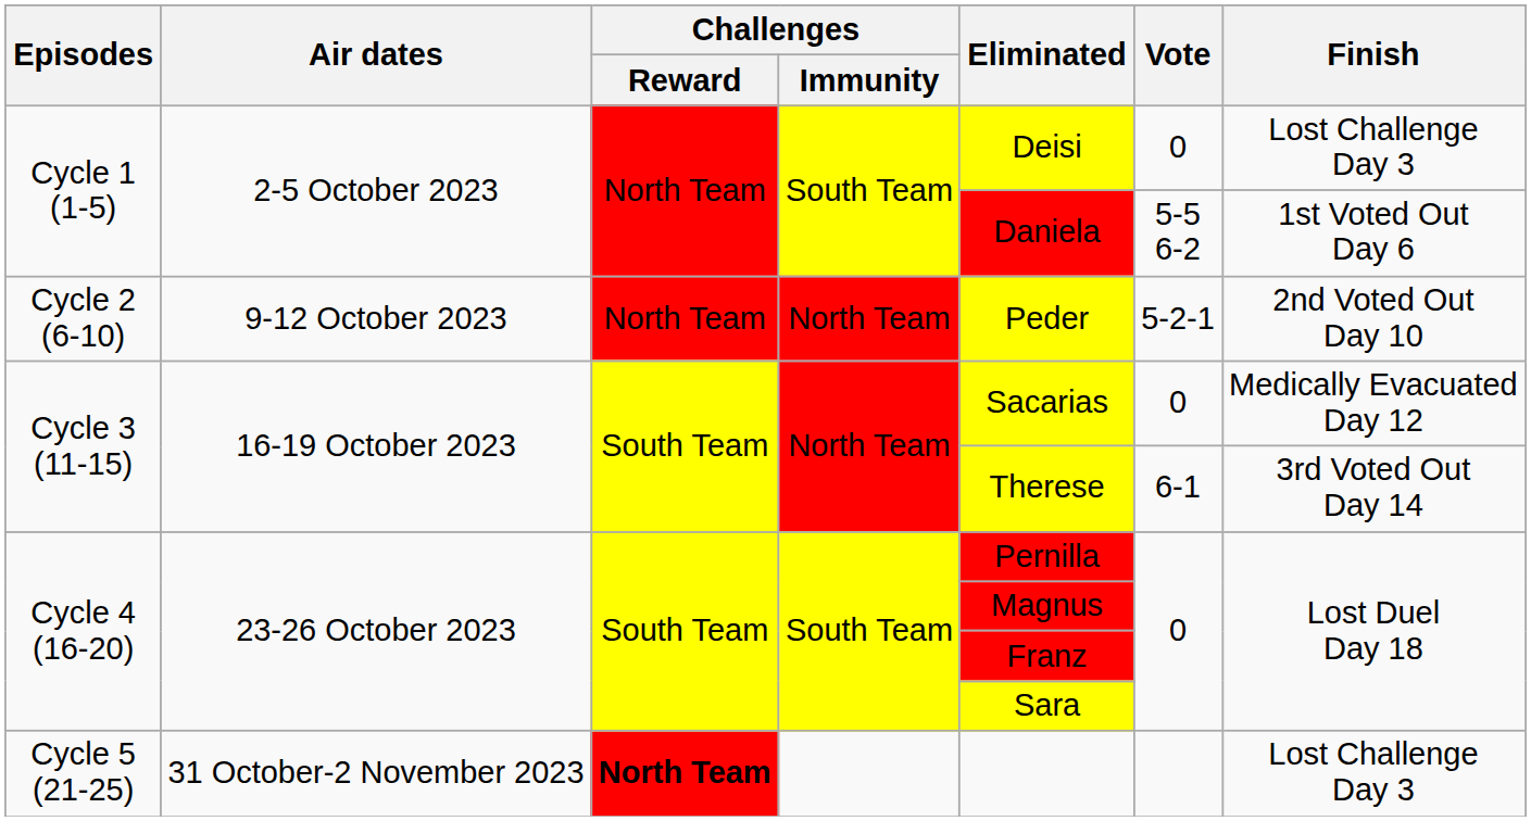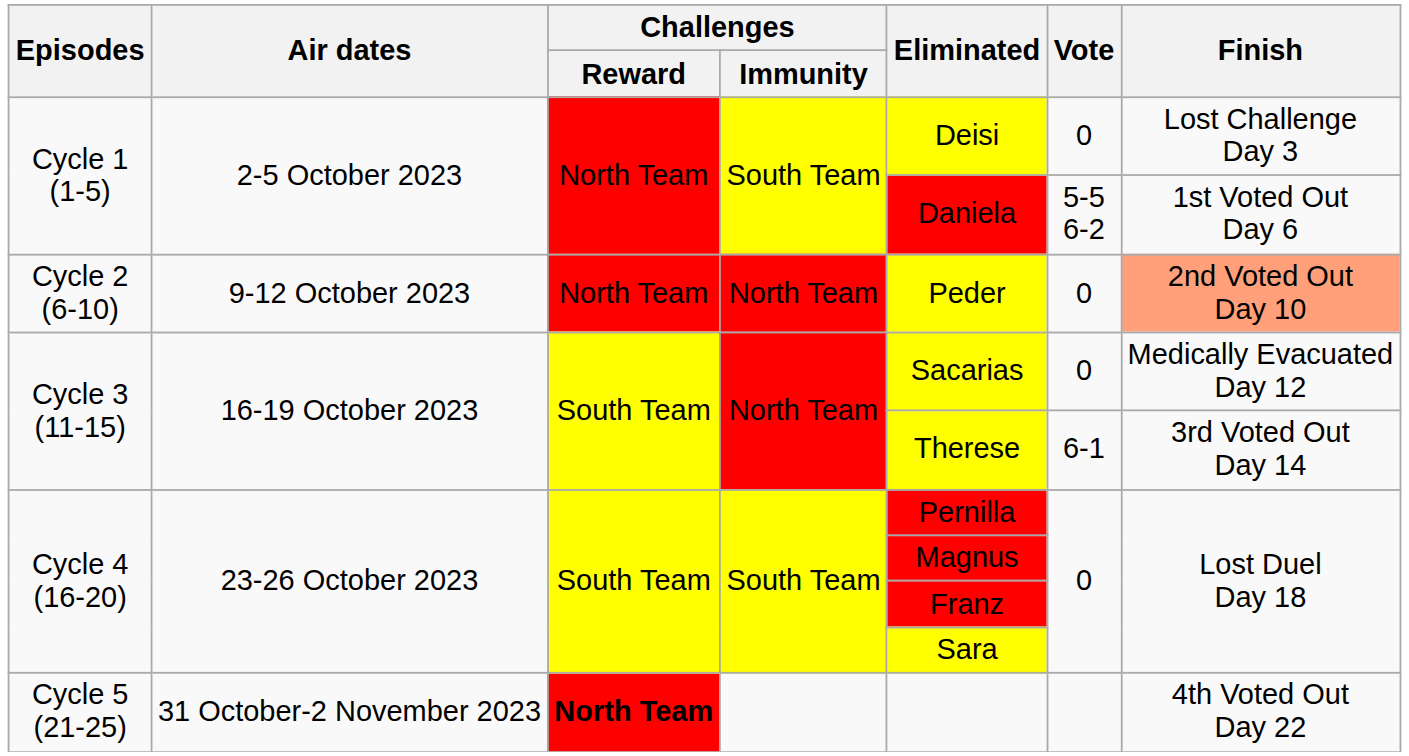Cycle 2 (6-10) | Vote: 5-2-1 -> 0
Cycle 2 (6-10) | Finish: no background -> lightsalmon background
Cycle 5 (21-25) | Finish: Lost Challenge Day 3 -> 4th Voted Out Day 22
